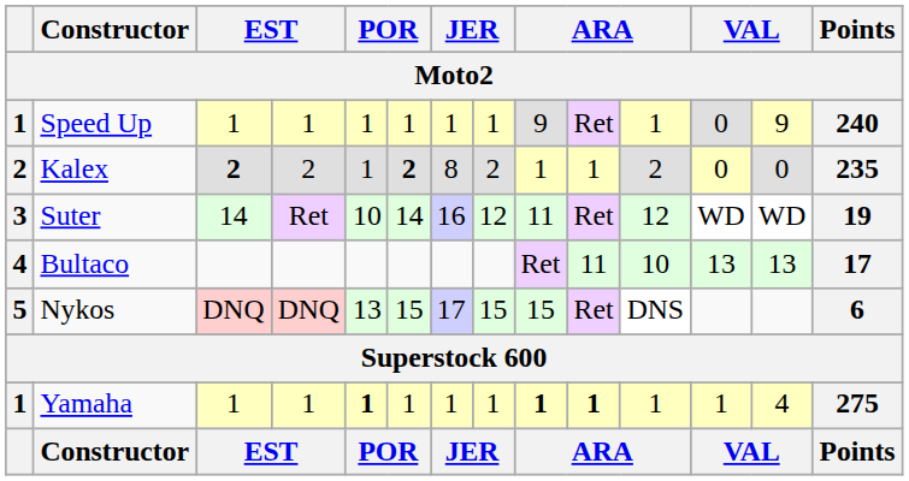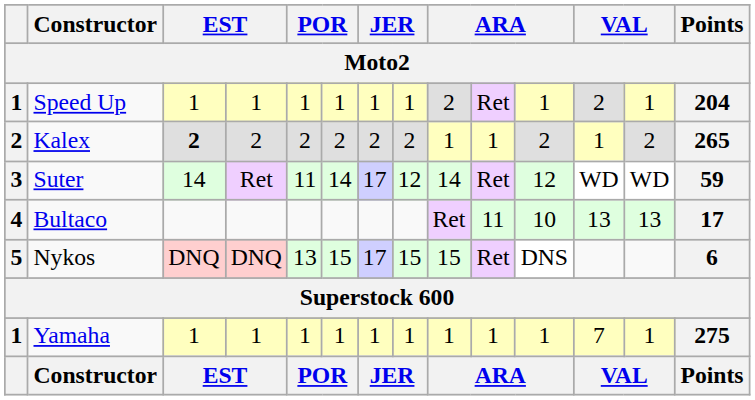Speed Up | column 9: 9 -> 2
Speed Up | column 12: 0 -> 2
Speed Up | column 13: 9 -> 1
Speed Up | Points: 240 -> 204
Kalex | column 5: 1 -> 2
Kalex | column 6: bold -> normal
Kalex | column 7: 8 -> 2
Kalex | column 12: 0 -> 1
Kalex | column 13: 0 -> 2
Kalex | Points: 235 -> 265
Suter | column 5: 10 -> 11
Suter | column 7: 16 -> 17
Suter | column 9: 11 -> 14
Suter | Points: 19 -> 59
Yamaha | column 5: bold -> normal
Yamaha | column 9: bold -> normal
Yamaha | column 10: bold -> normal
Yamaha | column 12: 1 -> 7
Yamaha | column 13: 4 -> 1
